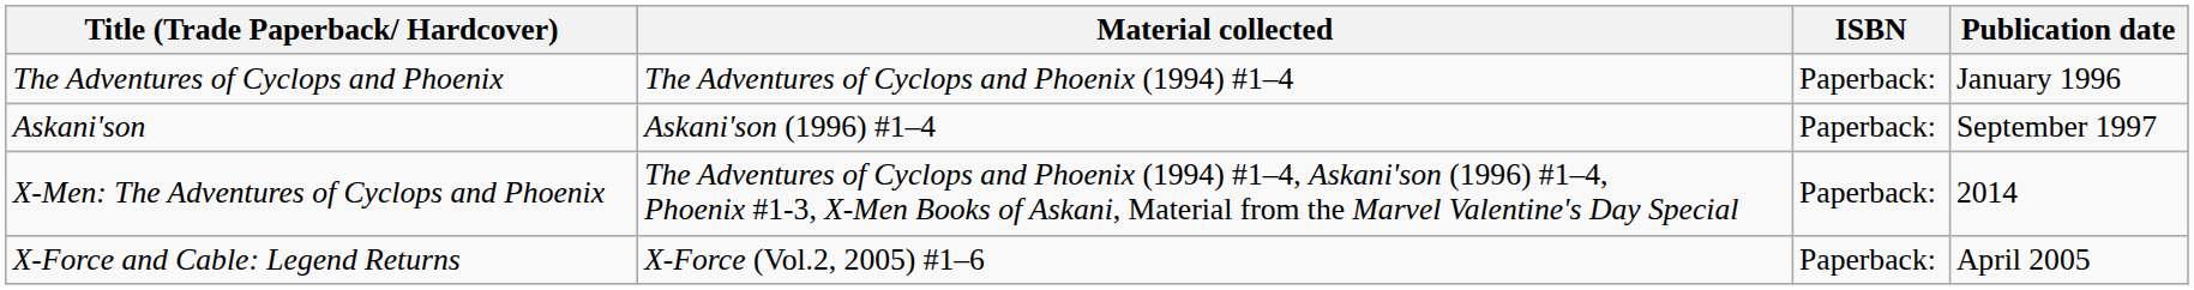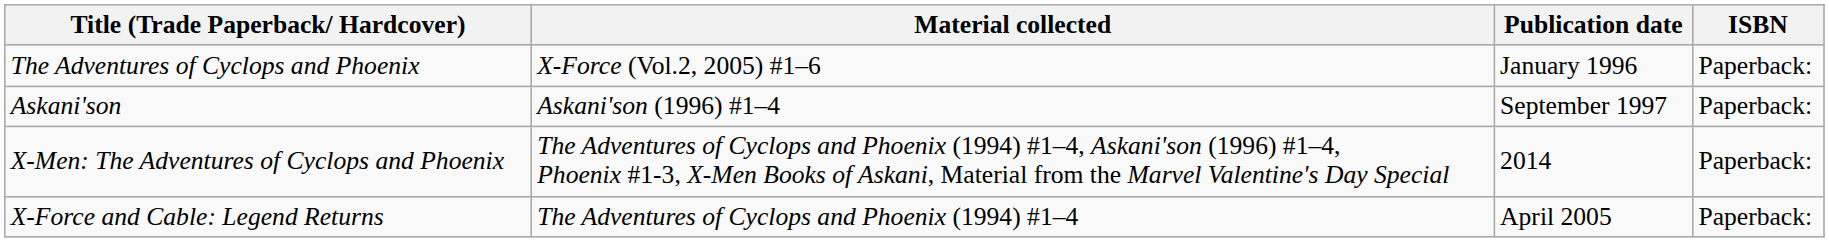columns swapped: Publication date <-> ISBN
The Adventures of Cyclops and Phoenix | Material collected: The Adventures of Cyclops and Phoenix (1994) #1–4 -> X-Force (Vol.2, 2005) #1–6
X-Force and Cable: Legend Returns | Material collected: X-Force (Vol.2, 2005) #1–6 -> The Adventures of Cyclops and Phoenix (1994) #1–4
